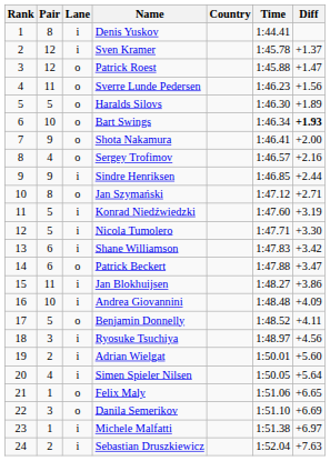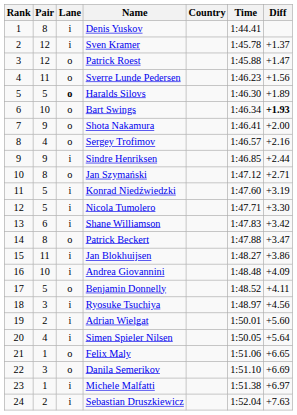Haralds Silovs | Lane: normal -> bold
Patrick Beckert | Pair: 6 -> 8
